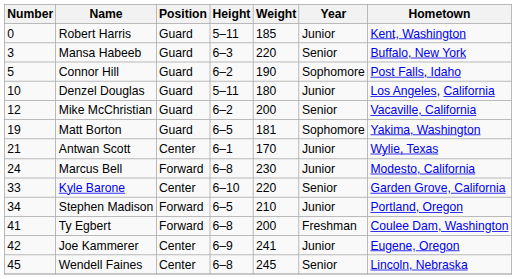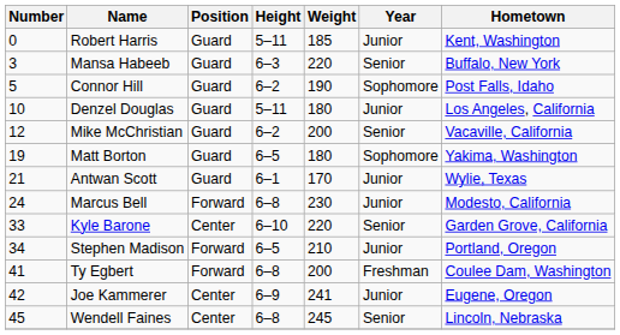Matt Borton | Weight: 181 -> 180
Antwan Scott | Position: Center -> Guard
